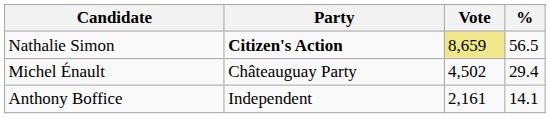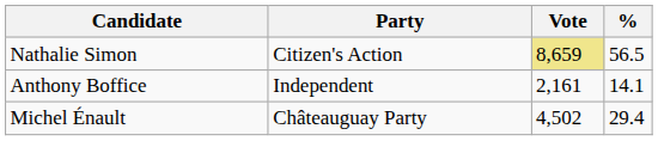Nathalie Simon | Party: bold -> normal
rows swapped: Michel Énault <-> Anthony Boffice
